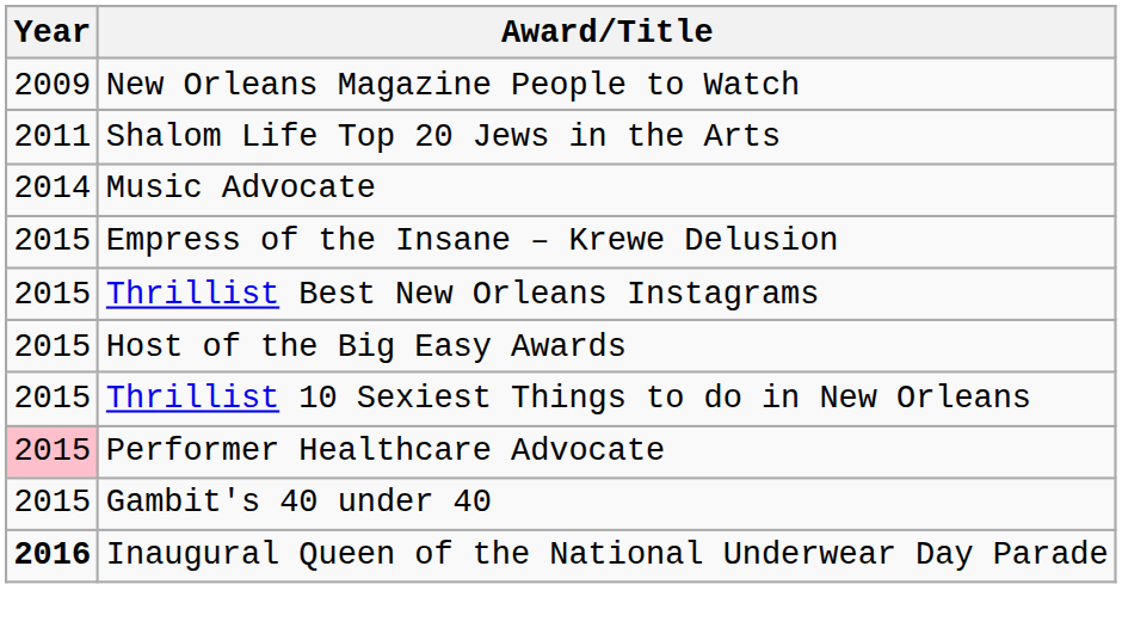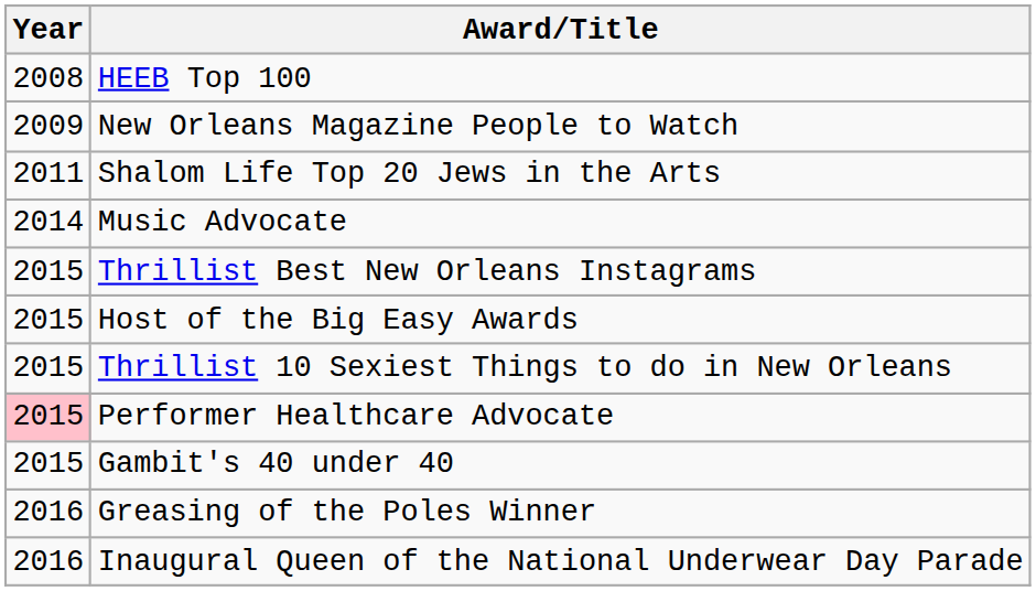+ row: 2008 | HEEB Top 100
- row: 2015 | Empress of the Insane – Krewe Delusion
+ row: 2016 | Greasing of the Poles Winner
Inaugural Queen of the National Underwear Day Parade | Year: bold -> normal
